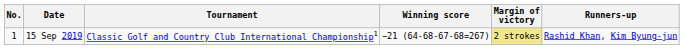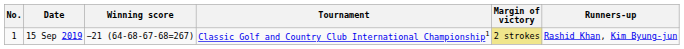columns swapped: Tournament <-> Winning score
